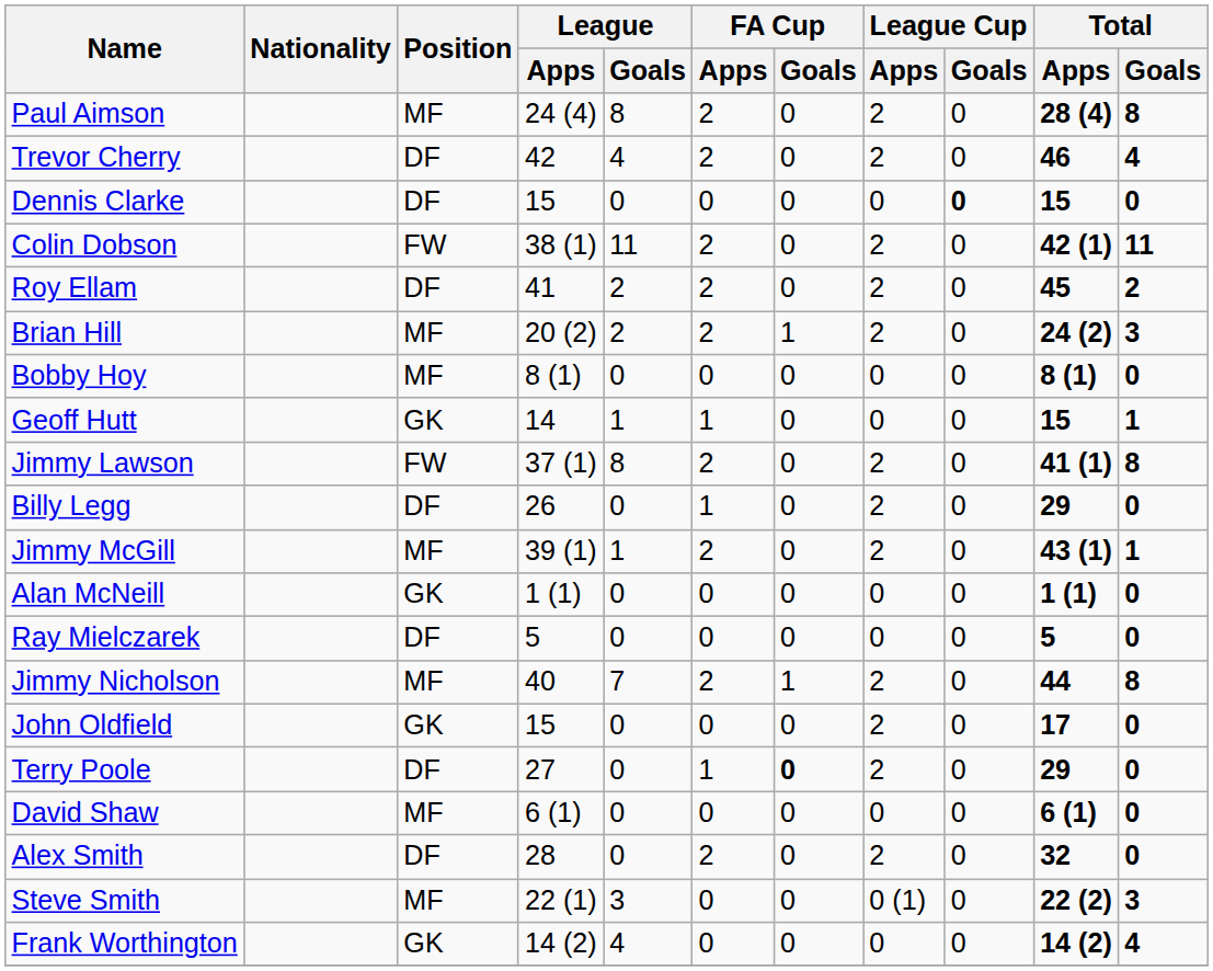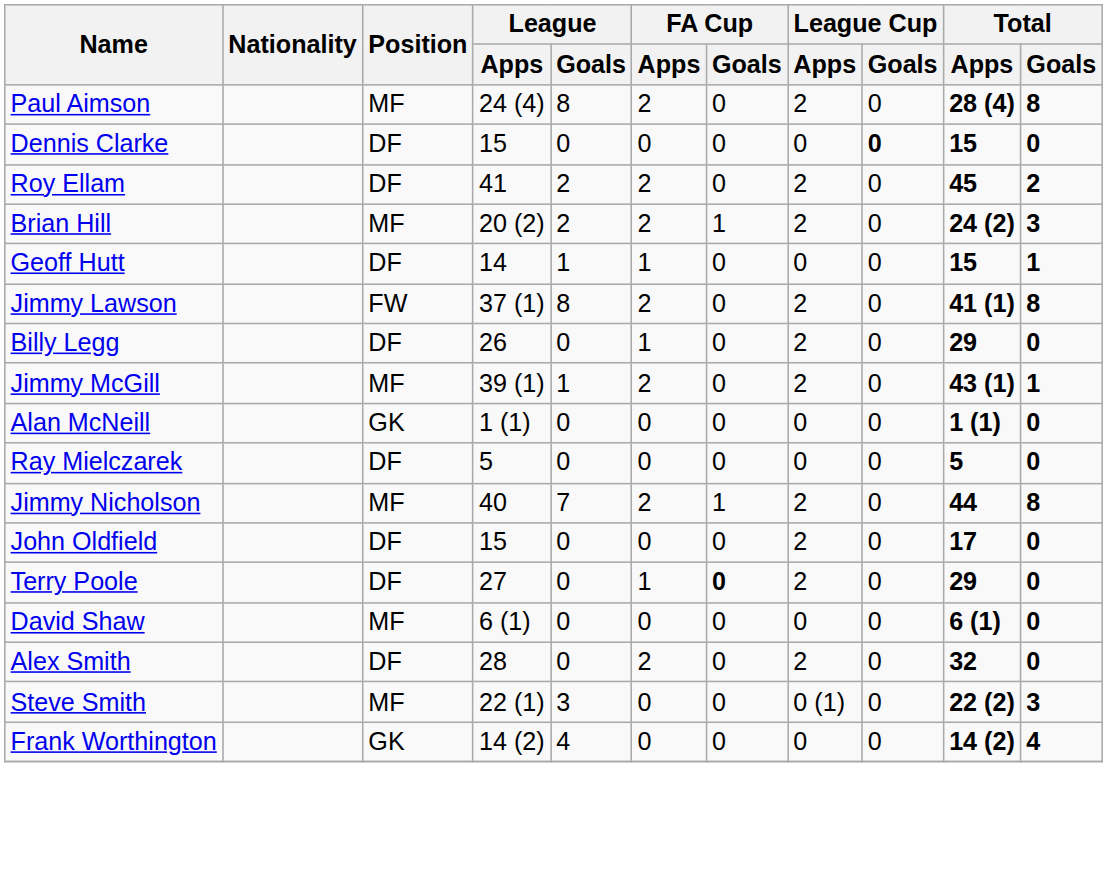- row: Trevor Cherry | DF | 42 | 4 | 2 | 0 | 2 | 0 | 46 | 4
- row: Colin Dobson | FW | 38 (1) | 11 | 2 | 0 | 2 | 0 | 42 (1) | 11
- row: Bobby Hoy | MF | 8 (1) | 0 | 0 | 0 | 0 | 0 | 8 (1) | 0
Geoff Hutt | Position: GK -> DF
John Oldfield | Position: GK -> DF
